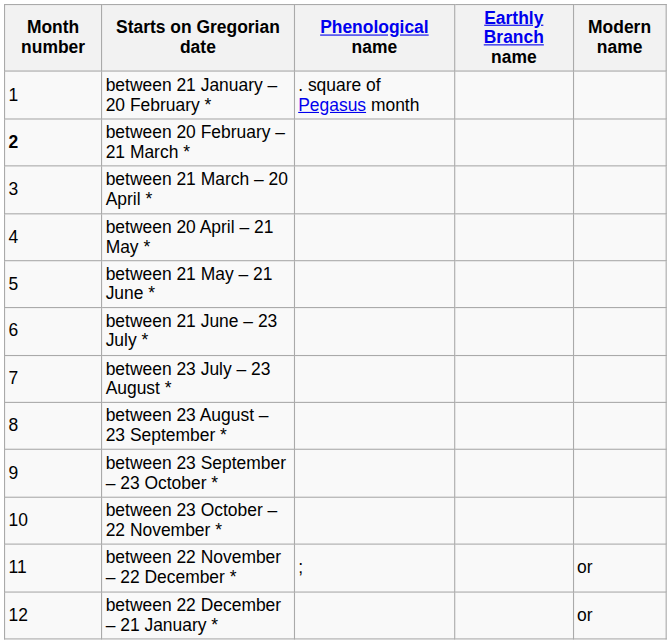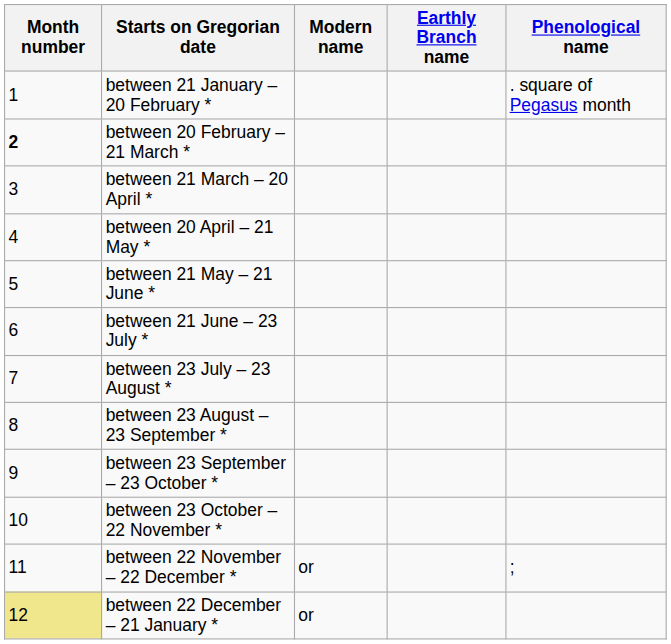columns swapped: Phenological name <-> Modern name
between 22 December – 21 January * | Month number: no background -> khaki background
